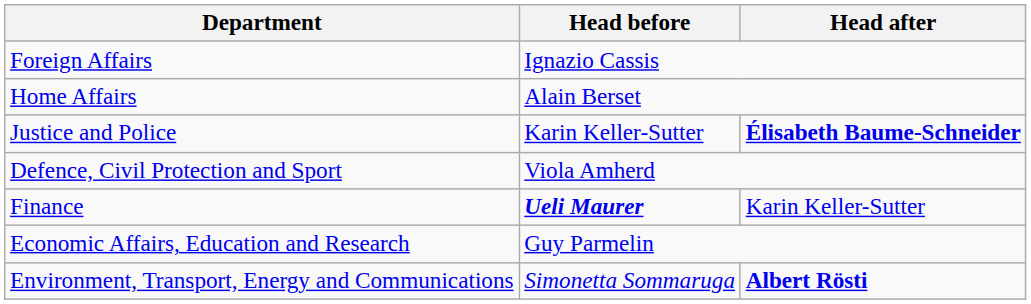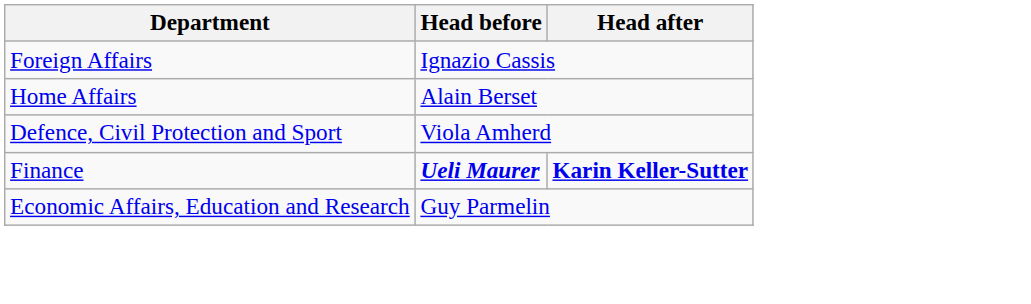- row: Justice and Police | Karin Keller-Sutter | Élisabeth Baume-Schneider
Finance | Head after: normal -> bold
- row: Environment, Transport, Energy and Communications | Simonetta Sommaruga | Albert Rösti
